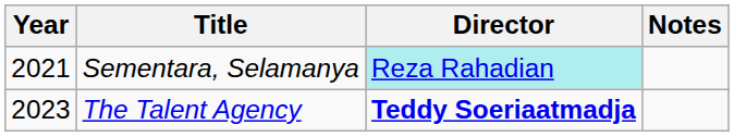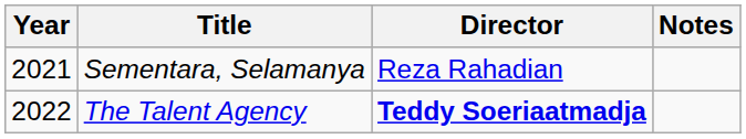Sementara, Selamanya | Director: paleturquoise background -> no background
The Talent Agency | Year: 2023 -> 2022
